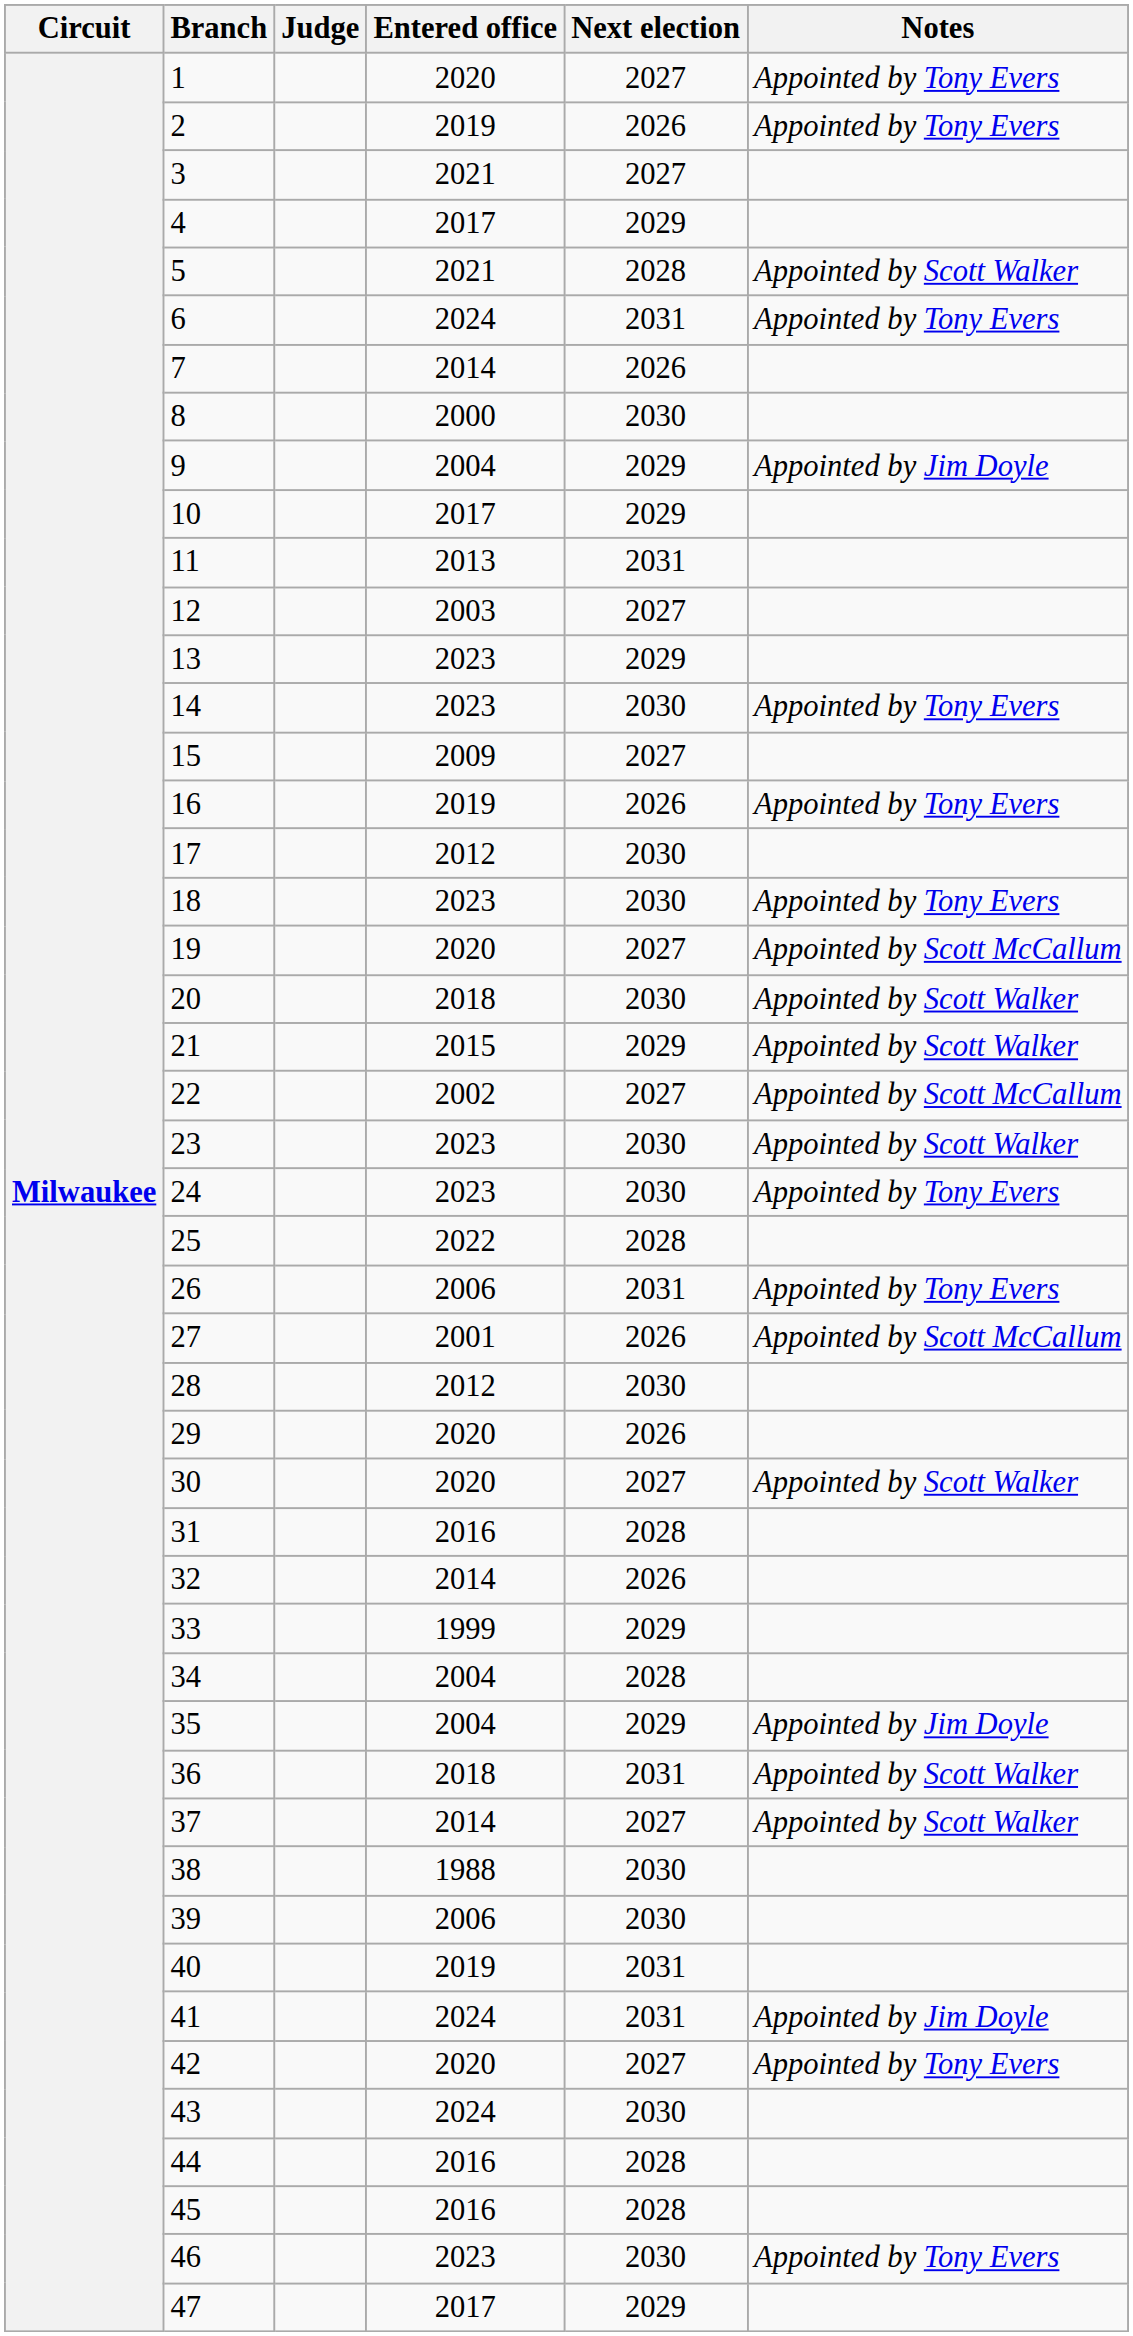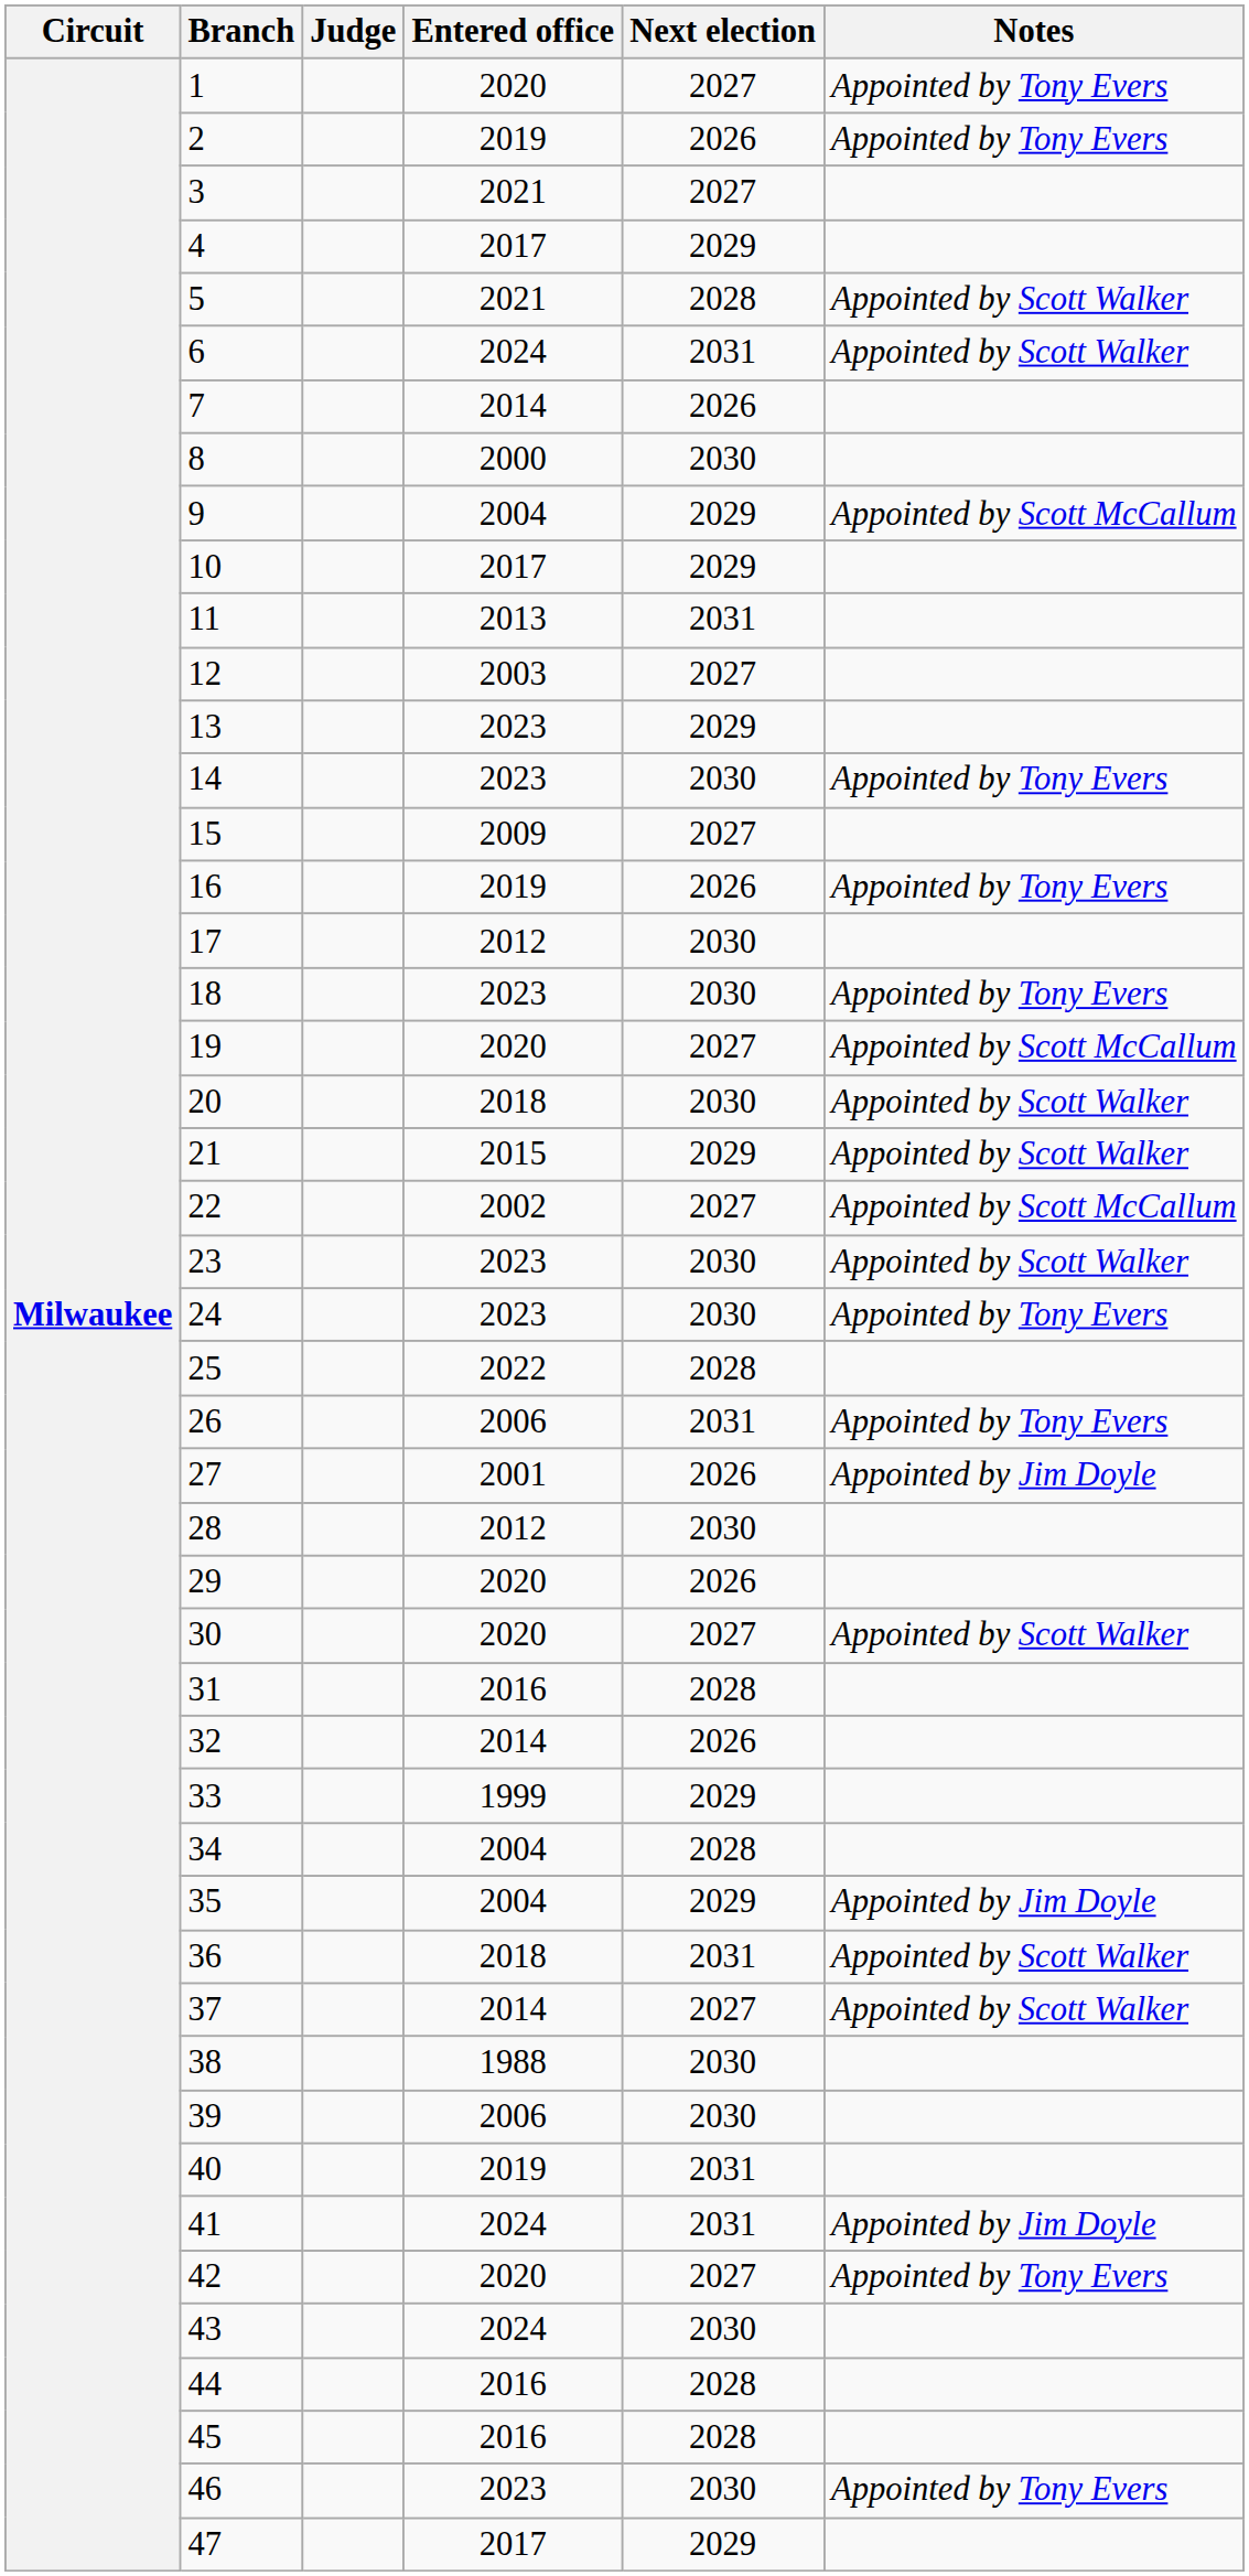6 | Notes: Appointed by Tony Evers -> Appointed by Scott Walker
9 | Notes: Appointed by Jim Doyle -> Appointed by Scott McCallum
27 | Notes: Appointed by Scott McCallum -> Appointed by Jim Doyle
